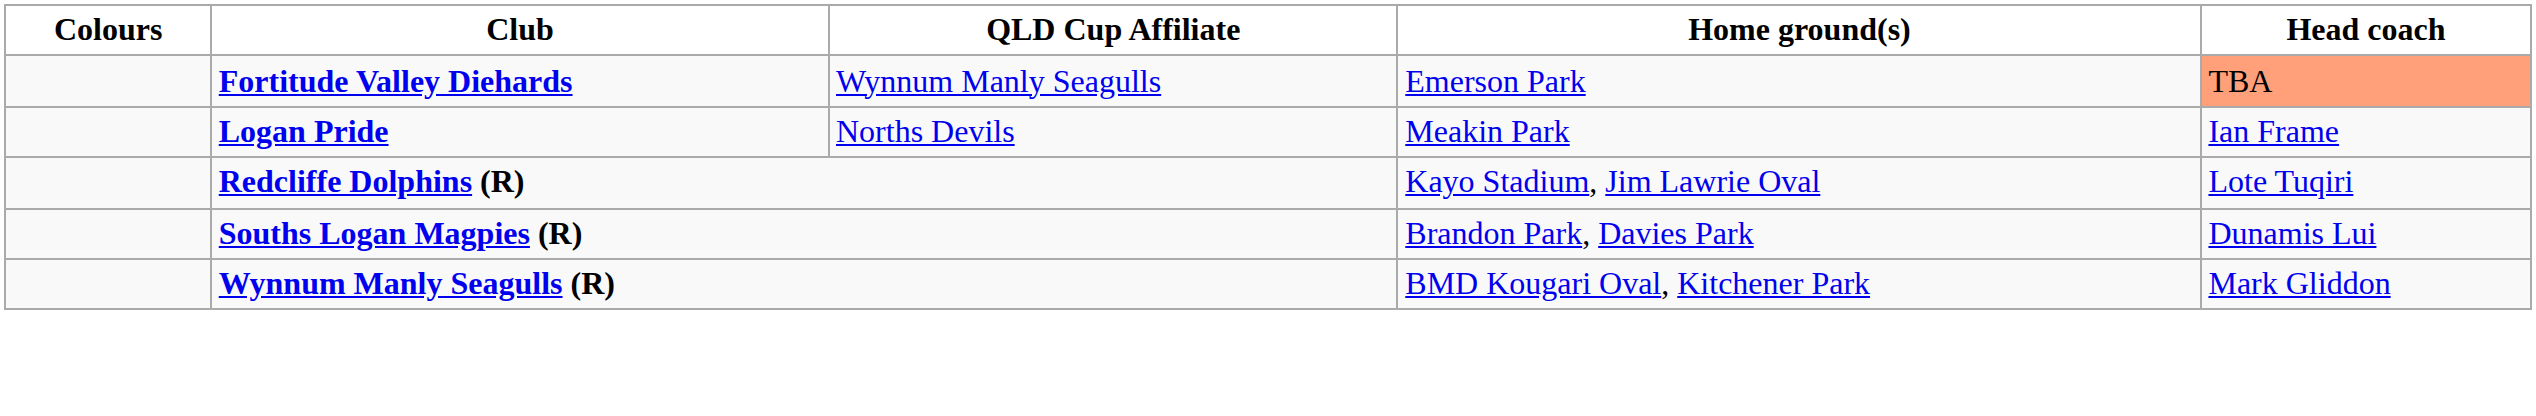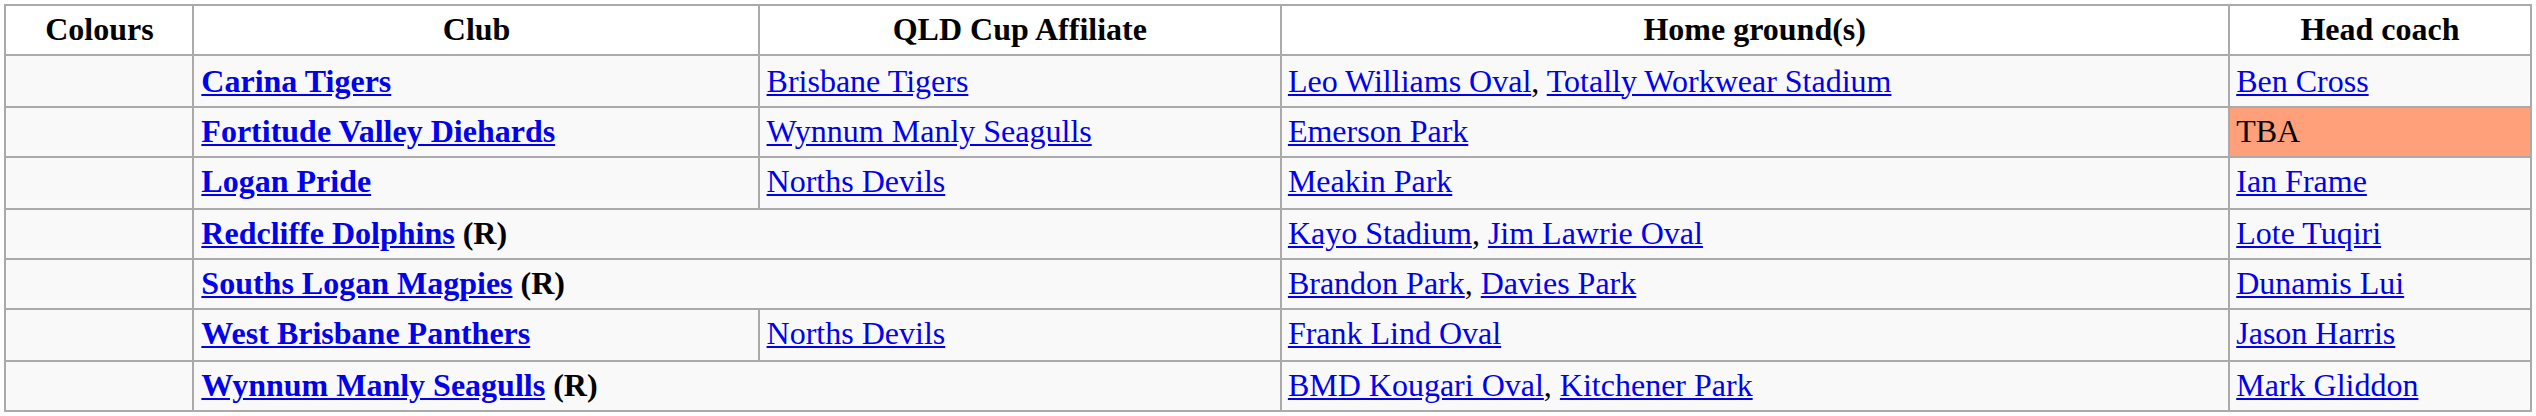+ row: Carina Tigers | Brisbane Tigers | Leo Williams Oval, Totally Workwear Stadium | Ben Cross
+ row: West Brisbane Panthers | Norths Devils | Frank Lind Oval | Jason Harris
